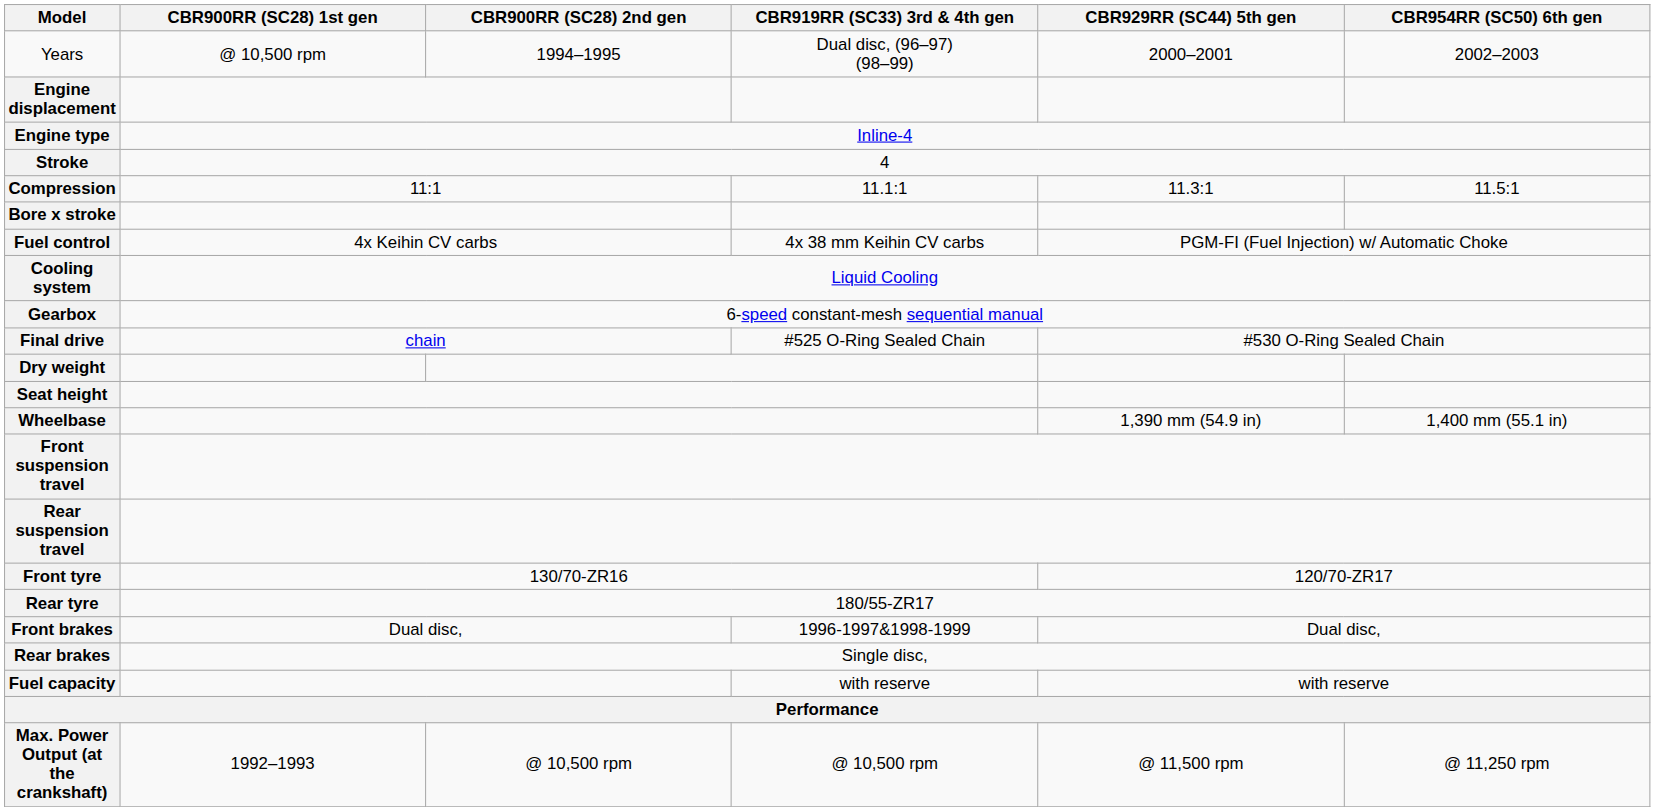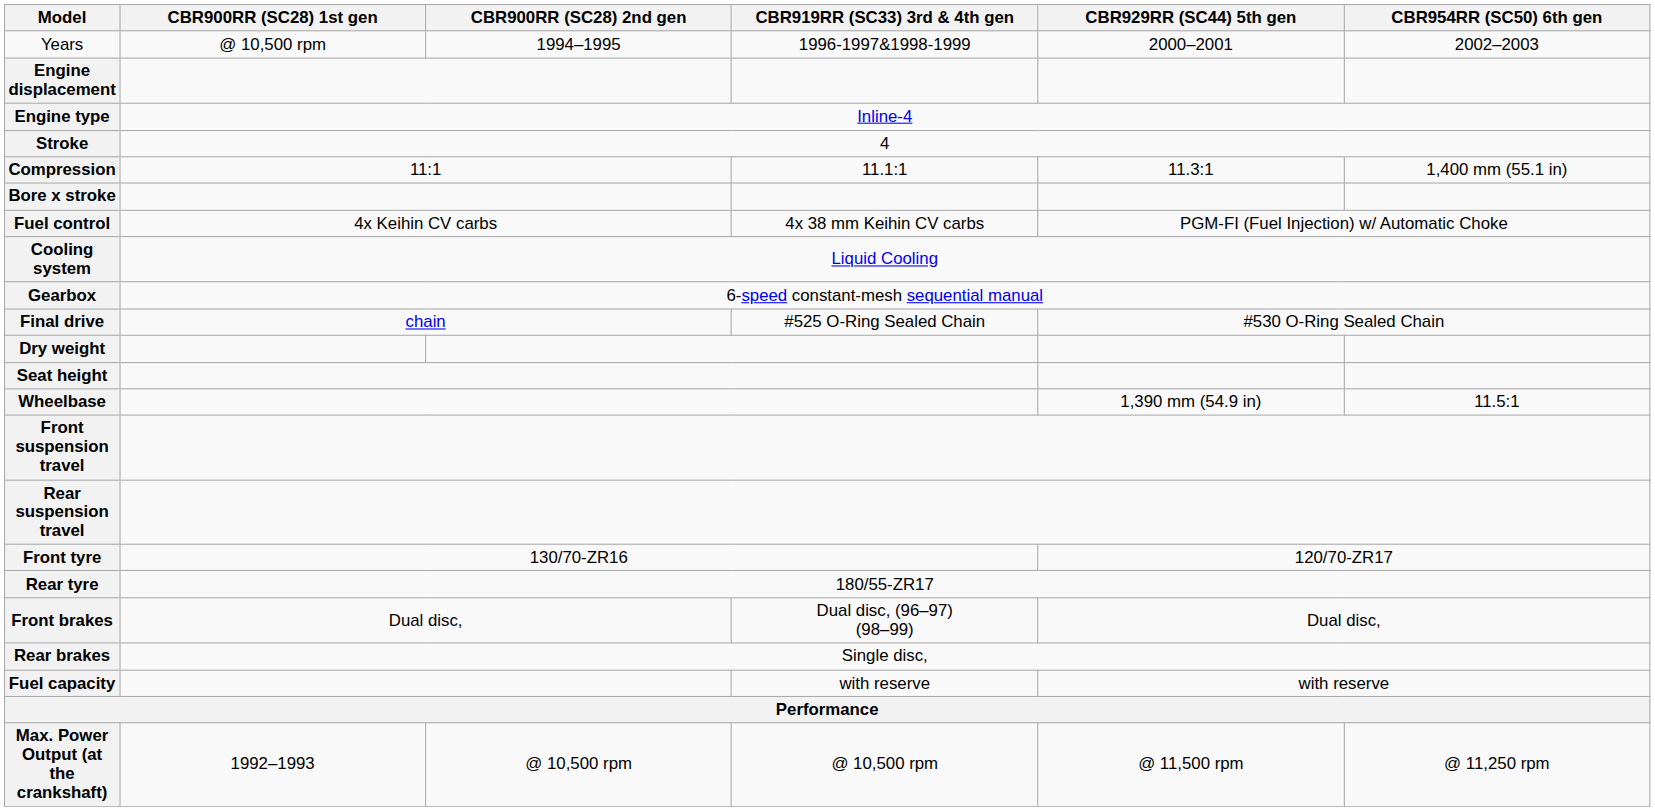Years | CBR919RR (SC33) 3rd & 4th gen: Dual disc, (96–97) (98–99) -> 1996-1997&1998-1999
Compression | CBR954RR (SC50) 6th gen: 11.5:1 -> 1,400 mm (55.1 in)
Wheelbase | CBR954RR (SC50) 6th gen: 1,400 mm (55.1 in) -> 11.5:1
Front brakes | CBR919RR (SC33) 3rd & 4th gen: 1996-1997&1998-1999 -> Dual disc, (96–97) (98–99)
